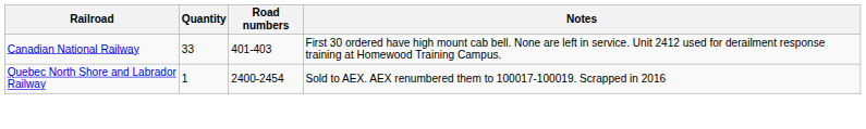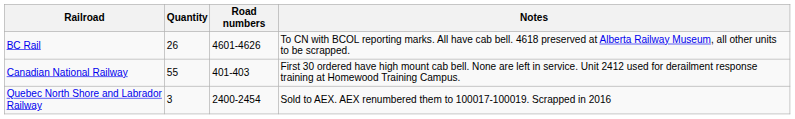+ row: BC Rail | 26 | 4601-4626 | To CN with BCOL reporting marks. All have cab bell. 4618 preserved at Alberta Railway Museum, all other units to be scrapped.
Canadian National Railway | Quantity: 33 -> 55
Quebec North Shore and Labrador Railway | Quantity: 1 -> 3
